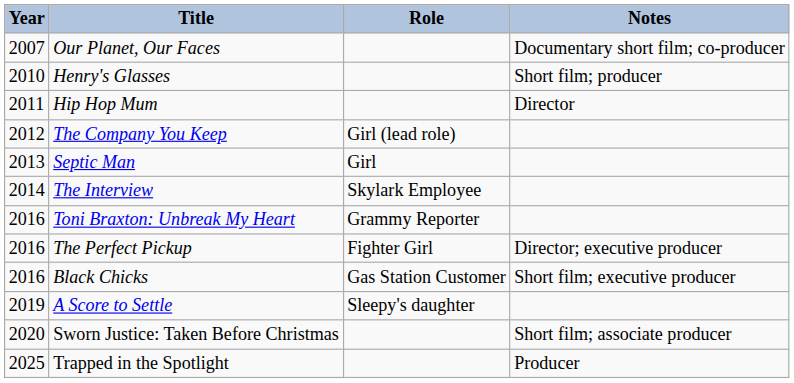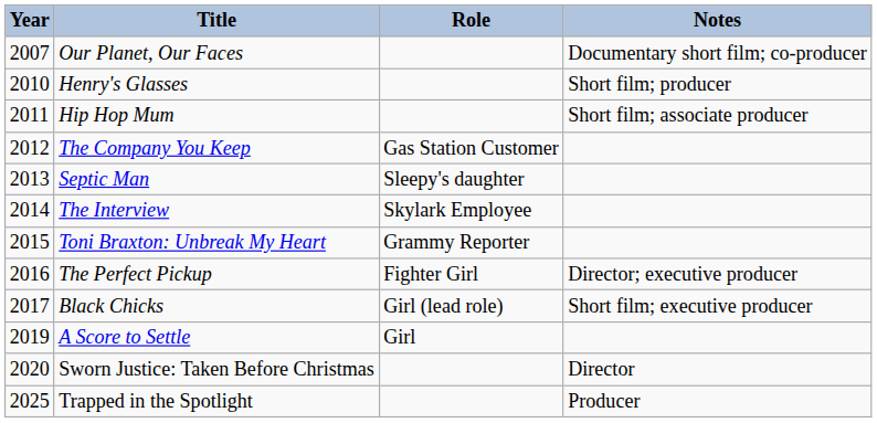Hip Hop Mum | Notes: Director -> Short film; associate producer
The Company You Keep | Role: Girl (lead role) -> Gas Station Customer
Septic Man | Role: Girl -> Sleepy's daughter
Toni Braxton: Unbreak My Heart | Year: 2016 -> 2015
Black Chicks | Year: 2016 -> 2017
Black Chicks | Role: Gas Station Customer -> Girl (lead role)
A Score to Settle | Role: Sleepy's daughter -> Girl
Sworn Justice: Taken Before Christmas | Notes: Short film; associate producer -> Director
